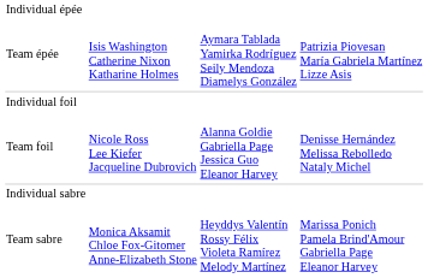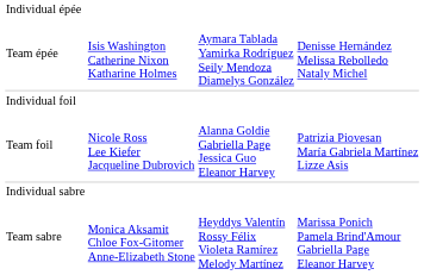Team épée | column 4: Patrizia Piovesan María Gabriela Martínez Lizze Asis -> Denisse Hernández Melissa Rebolledo Nataly Michel
Team foil | column 4: Denisse Hernández Melissa Rebolledo Nataly Michel -> Patrizia Piovesan María Gabriela Martínez Lizze Asis
